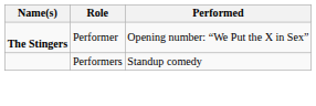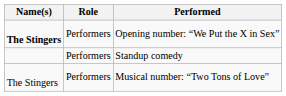Opening number: “We Put the X in Sex” | Role: Performer -> Performers
+ row: The Stingers | Performers | Musical number: “Two Tons of Love”
